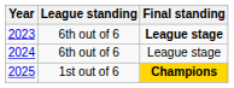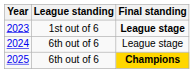2023 | League standing: 6th out of 6 -> 1st out of 6
2025 | League standing: 1st out of 6 -> 6th out of 6
